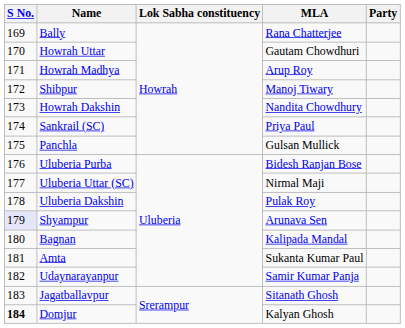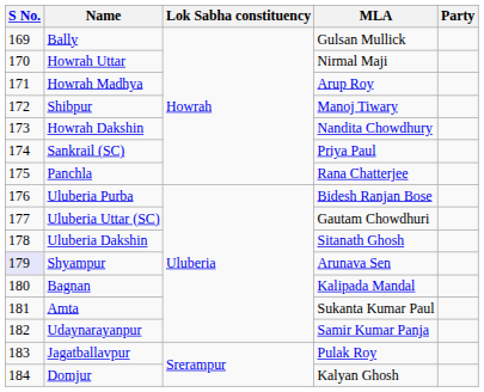Bally | MLA: Rana Chatterjee -> Gulsan Mullick
Howrah Uttar | MLA: Gautam Chowdhuri -> Nirmal Maji
Panchla | MLA: Gulsan Mullick -> Rana Chatterjee
Uluberia Uttar (SC) | MLA: Nirmal Maji -> Gautam Chowdhuri
Uluberia Dakshin | MLA: Pulak Roy -> Sitanath Ghosh
Jagatballavpur | MLA: Sitanath Ghosh -> Pulak Roy
Domjur | S No.: bold -> normal
